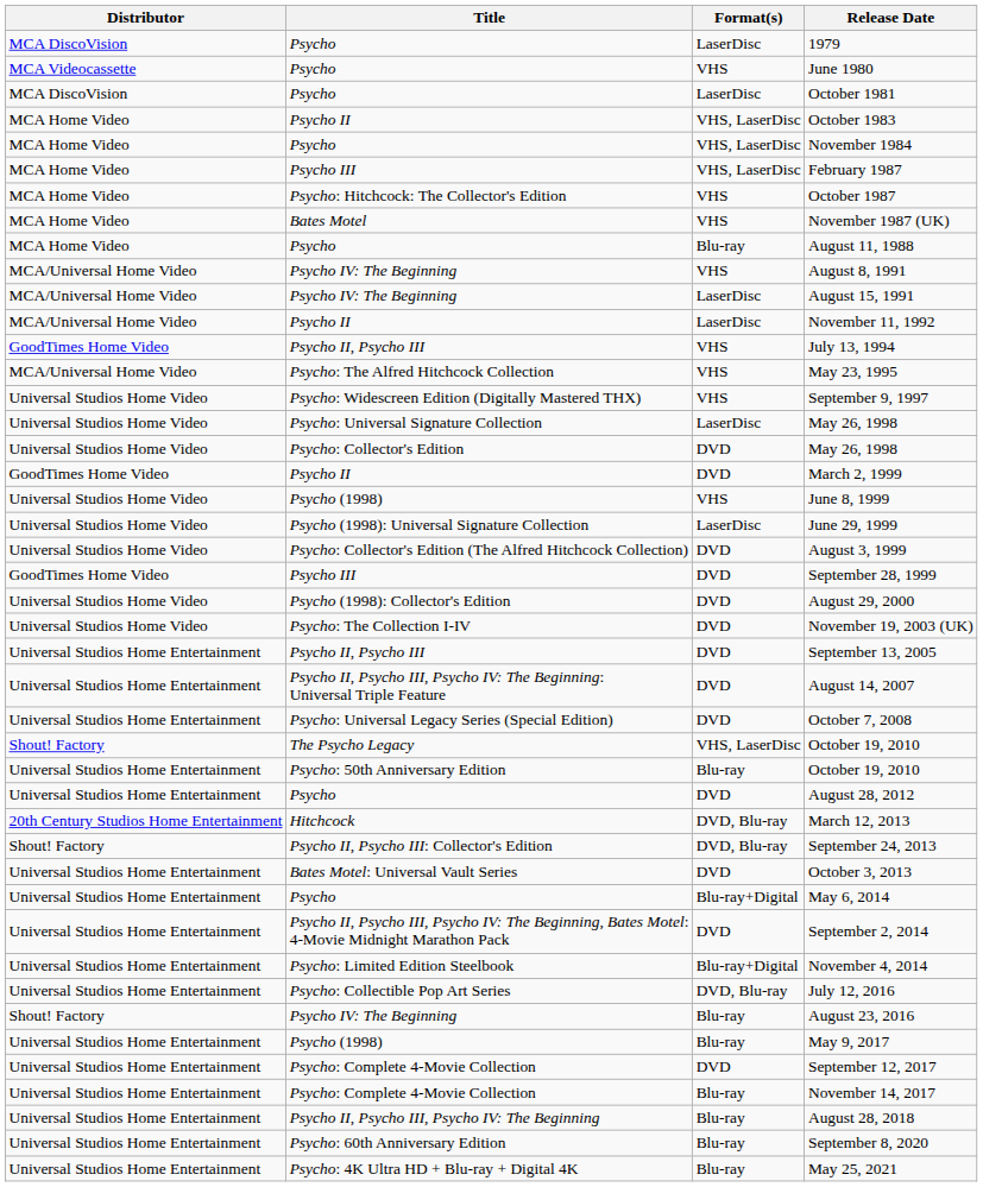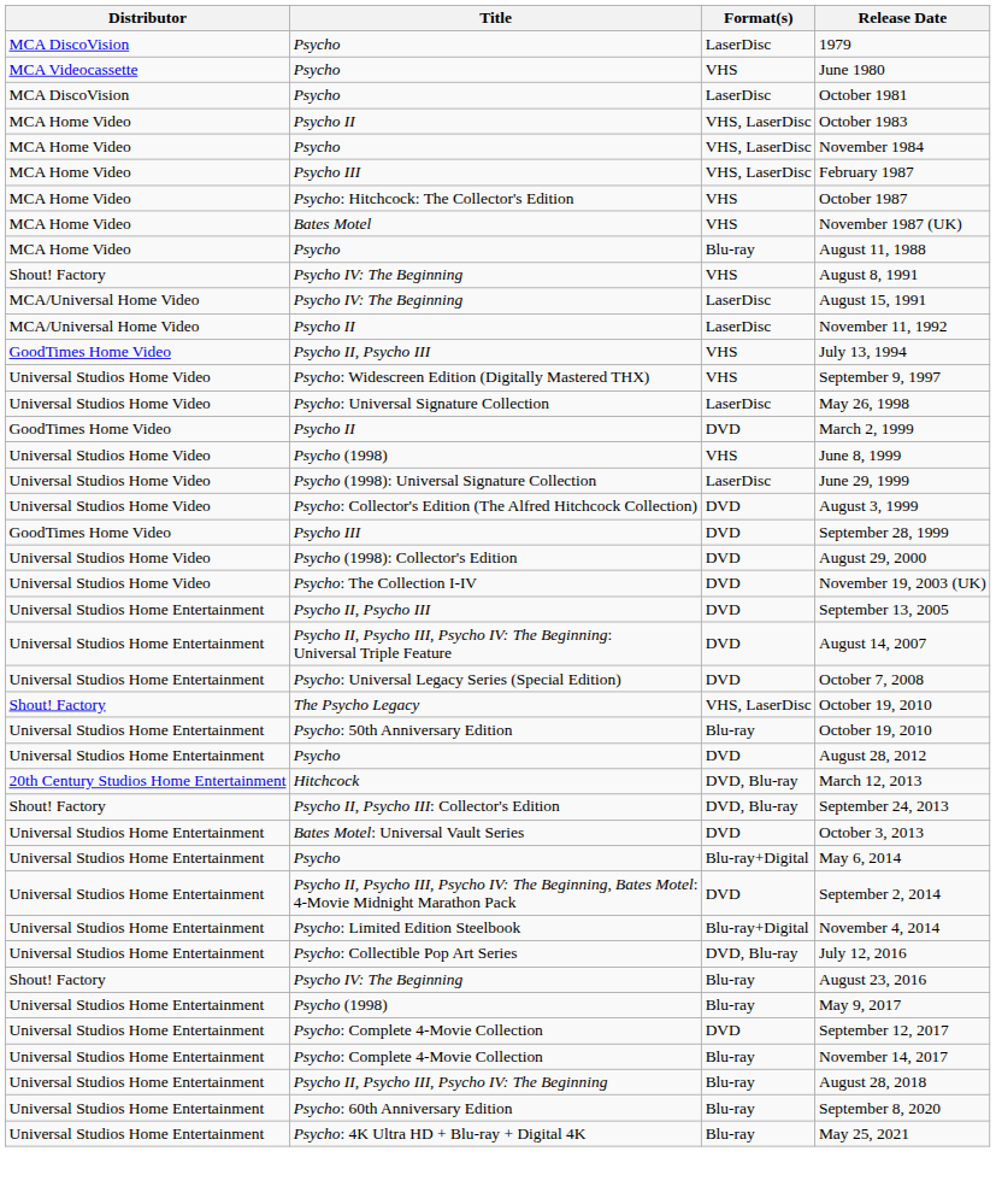August 8, 1991 | Distributor: MCA/Universal Home Video -> Shout! Factory
- row: MCA/Universal Home Video | Psycho: The Alfred Hitchcock Collection | VHS | May 23, 1995
- row: Universal Studios Home Video | Psycho: Collector's Edition | DVD | May 26, 1998
